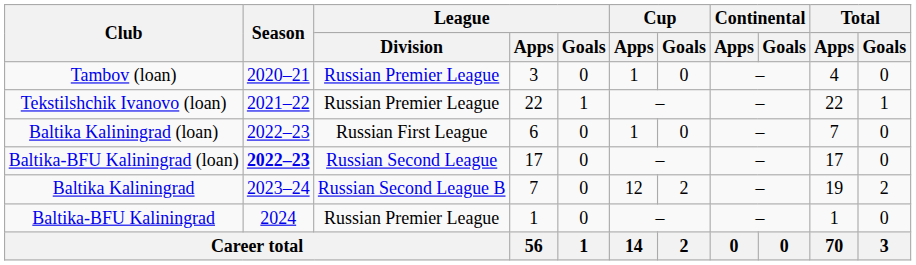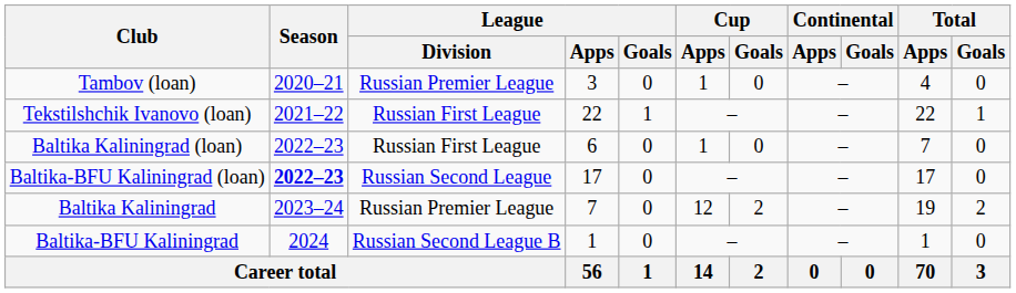Tekstilshchik Ivanovo (loan) | League / Division: Russian Premier League -> Russian First League
Baltika Kaliningrad | League / Division: Russian Second League B -> Russian Premier League
Baltika-BFU Kaliningrad | League / Division: Russian Premier League -> Russian Second League B
